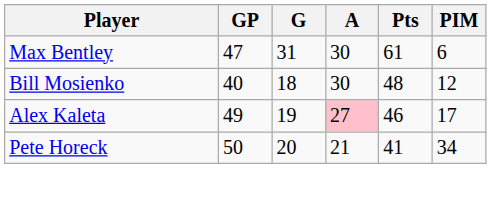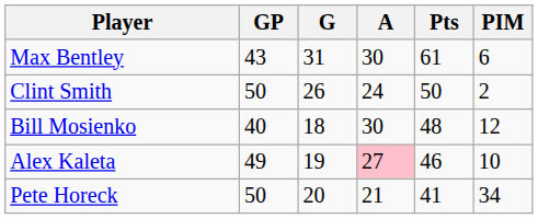Max Bentley | GP: 47 -> 43
+ row: Clint Smith | 50 | 26 | 24 | 50 | 2
Alex Kaleta | PIM: 17 -> 10
